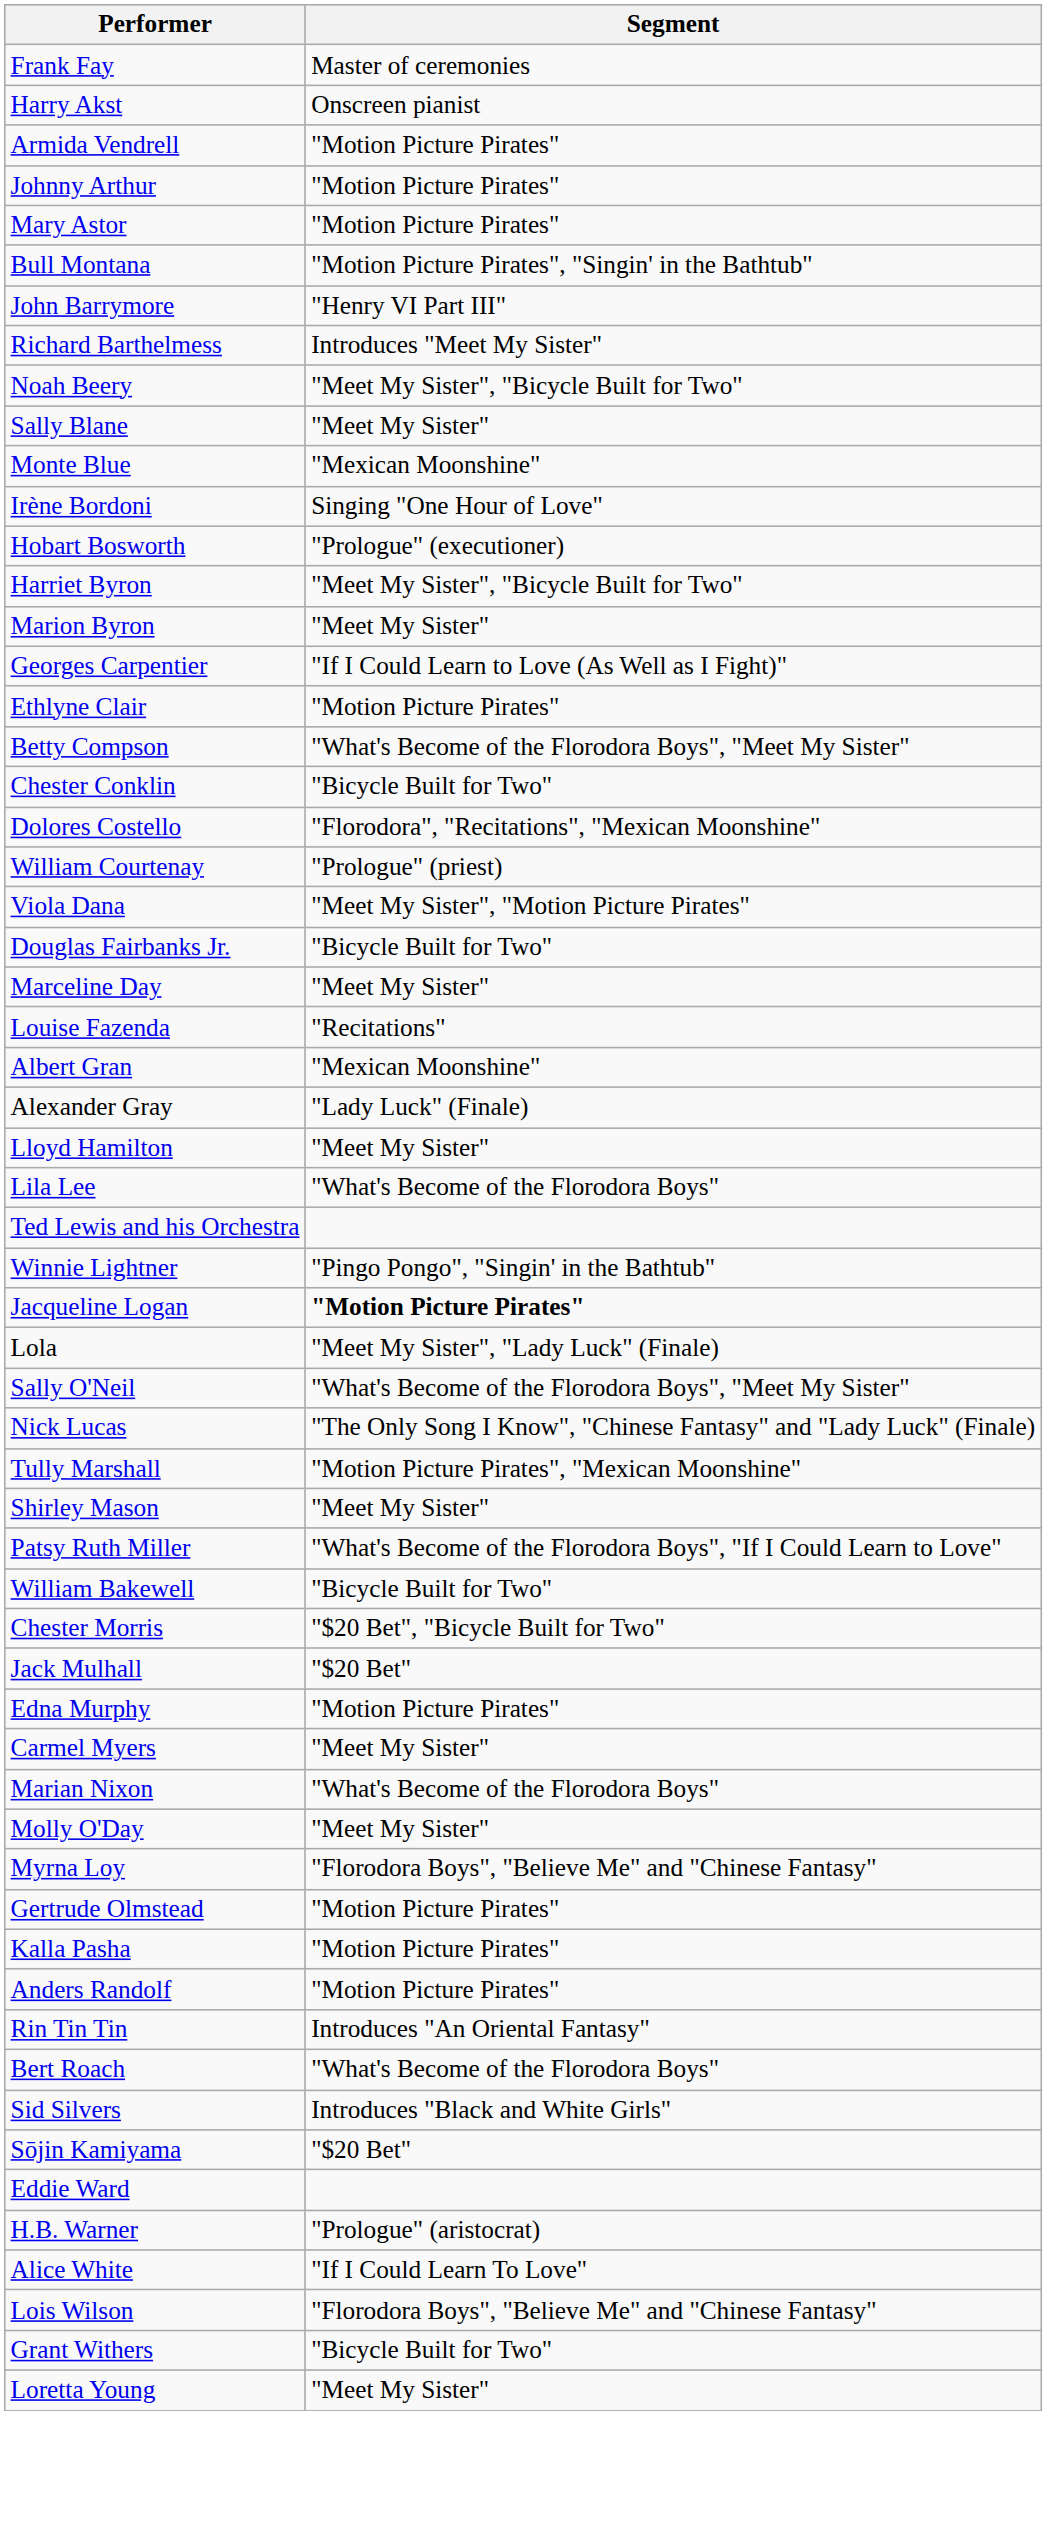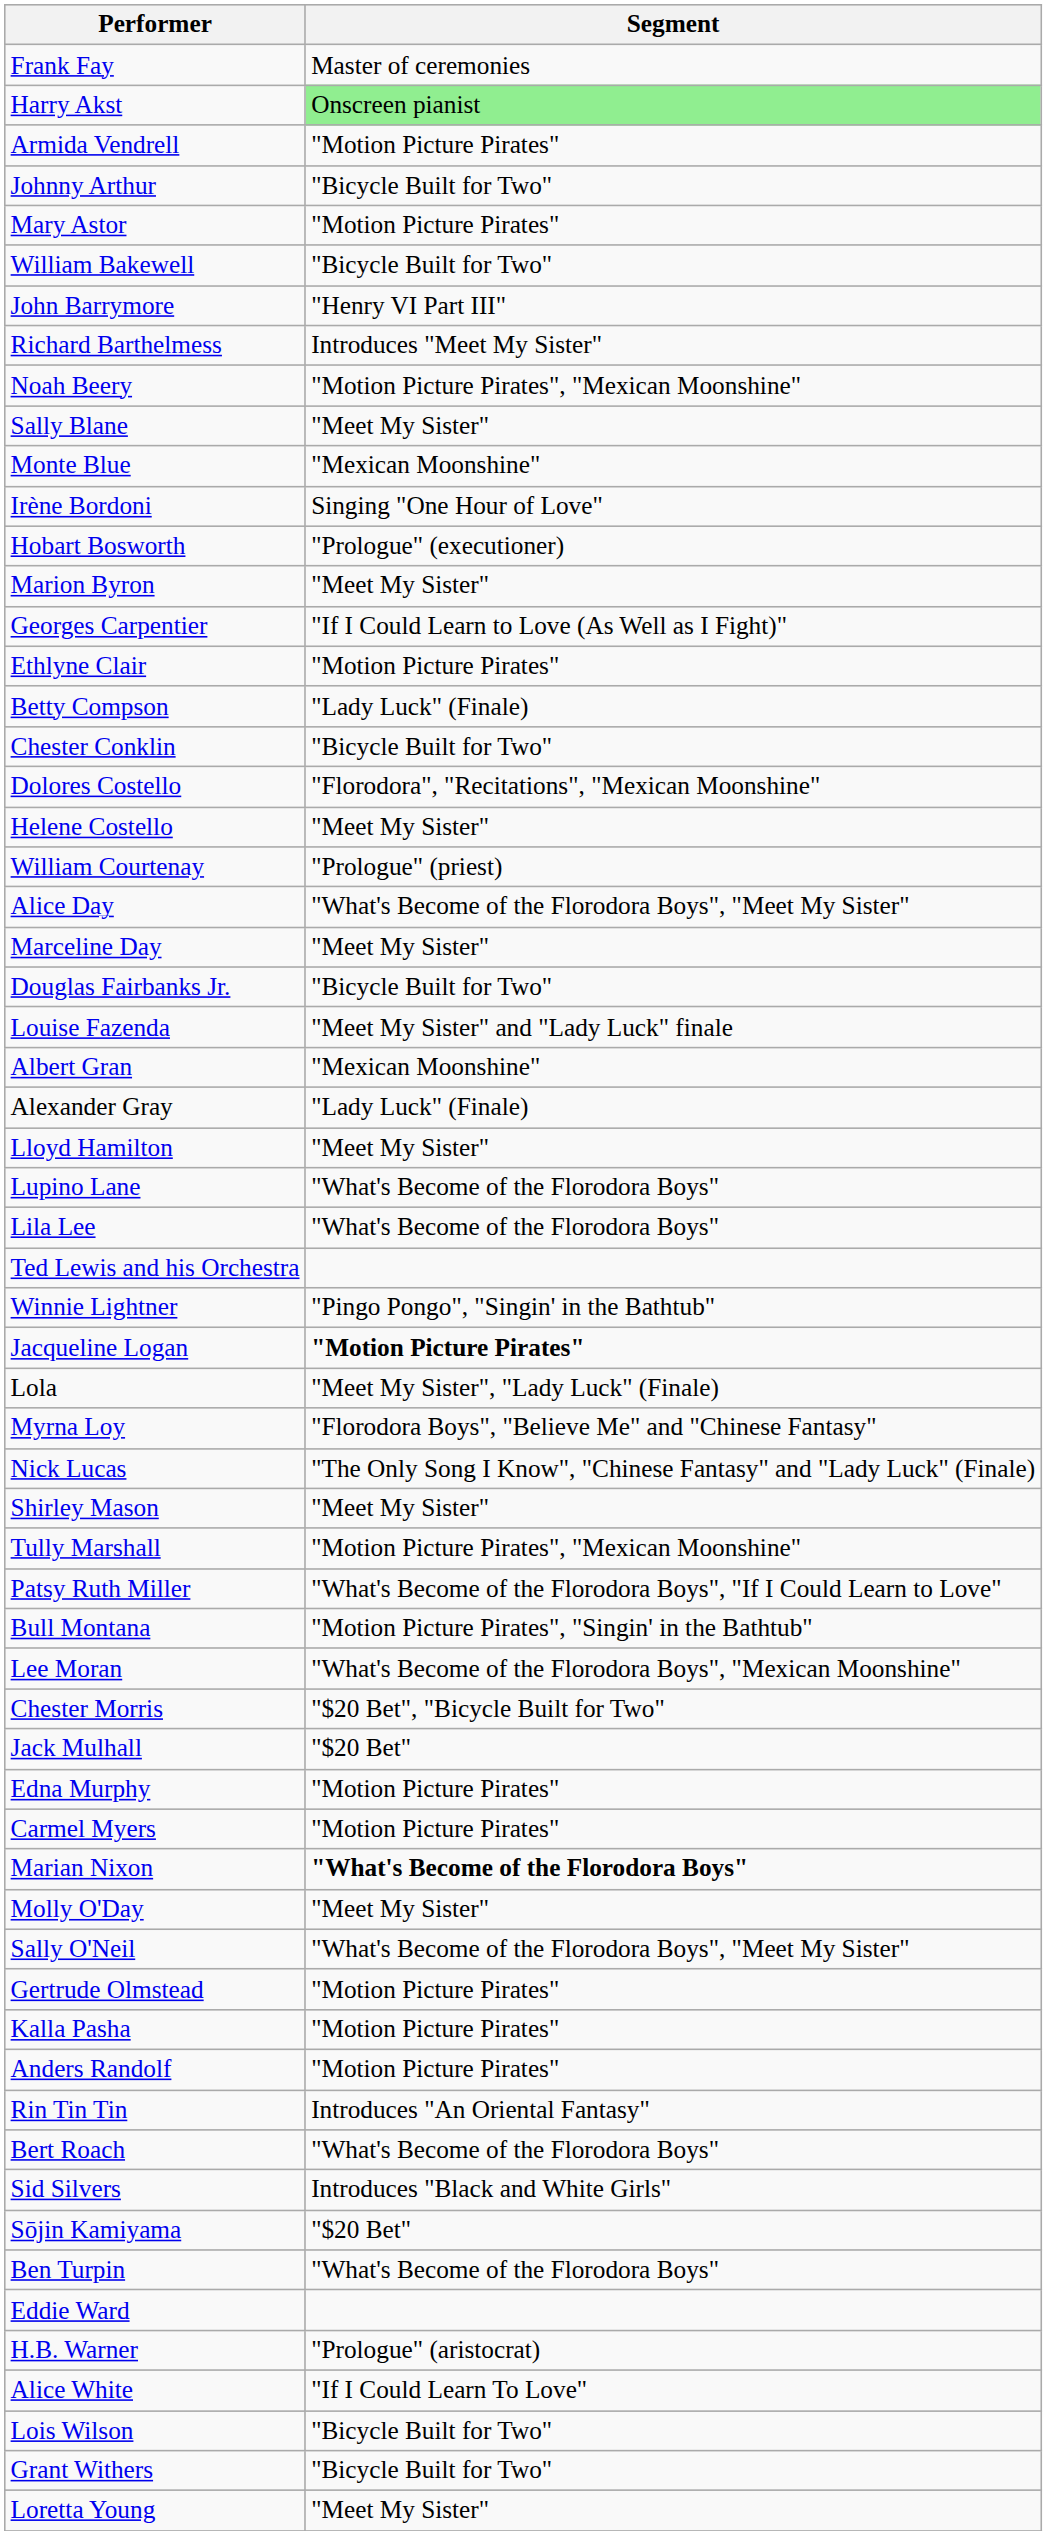Harry Akst | Segment: no background -> lightgreen background
Johnny Arthur | Segment: "Motion Picture Pirates" -> "Bicycle Built for Two"
rows swapped: William Bakewell <-> Bull Montana
Noah Beery | Segment: "Meet My Sister", "Bicycle Built for Two" -> "Motion Picture Pirates", "Mexican Moonshine"
- row: Harriet Byron | "Meet My Sister", "Bicycle Built for Two"
Betty Compson | Segment: "What's Become of the Florodora Boys", "Meet My Sister" -> "Lady Luck" (Finale)
+ row: Helene Costello | "Meet My Sister"
- row: Viola Dana | "Meet My Sister", "Motion Picture Pirates"
+ row: Alice Day | "What's Become of the Florodora Boys", "Meet My Sister"
rows swapped: Marceline Day <-> Douglas Fairbanks Jr.
Louise Fazenda | Segment: "Recitations" -> "Meet My Sister" and "Lady Luck" finale
+ row: Lupino Lane | "What's Become of the Florodora Boys"
rows swapped: Myrna Loy <-> Sally O'Neil
rows swapped: Tully Marshall <-> Shirley Mason
+ row: Lee Moran | "What's Become of the Florodora Boys", "Mexican Moonshine"
Carmel Myers | Segment: "Meet My Sister" -> "Motion Picture Pirates"
Marian Nixon | Segment: normal -> bold
+ row: Ben Turpin | "What's Become of the Florodora Boys"
Lois Wilson | Segment: "Florodora Boys", "Believe Me" and "Chinese Fantasy" -> "Bicycle Built for Two"
